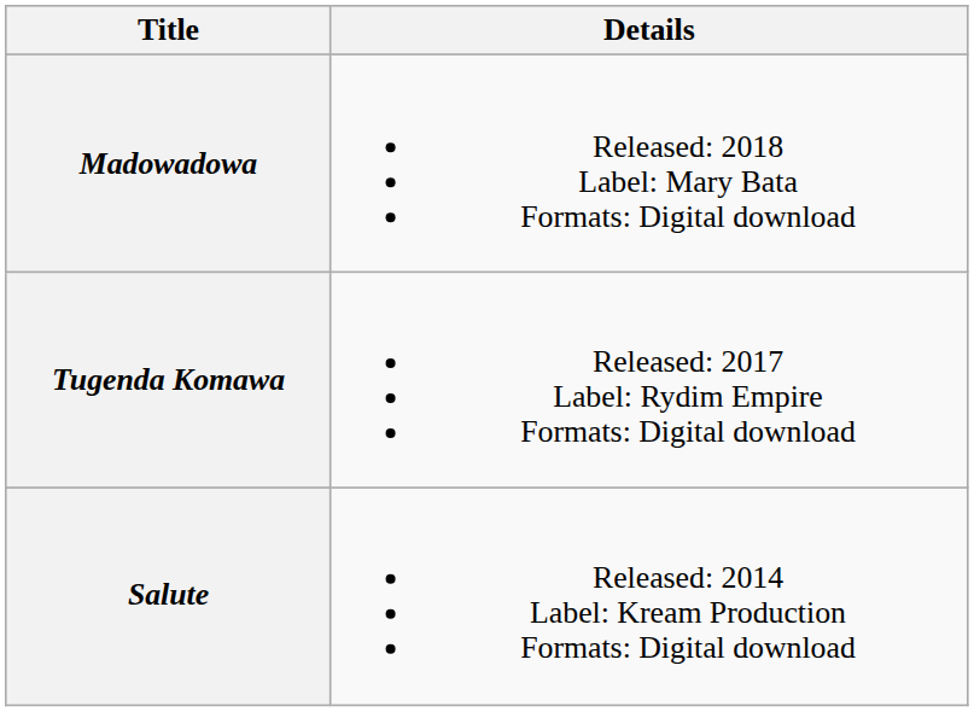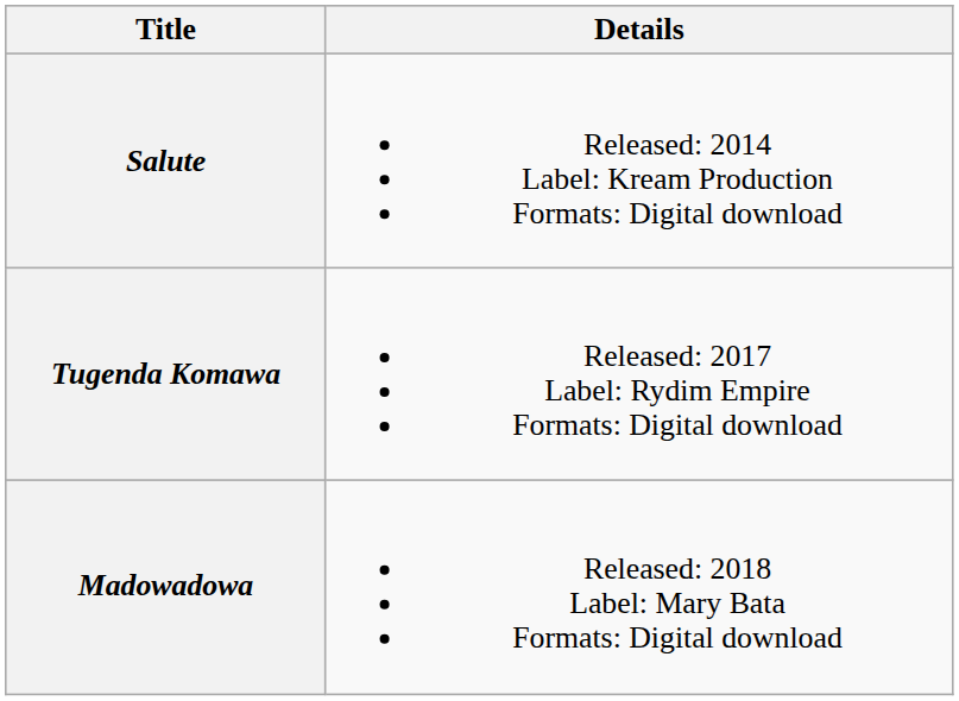rows swapped: Salute <-> Madowadowa
